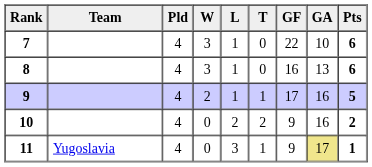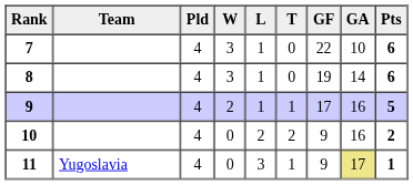8 | GF: 16 -> 19
8 | GA: 13 -> 14
